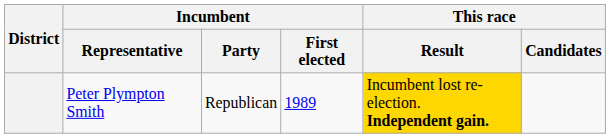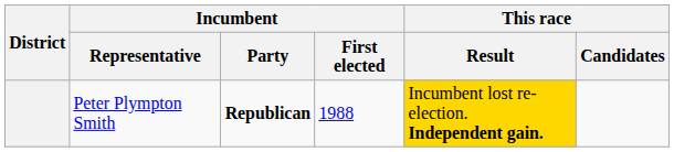Peter Plympton Smith | Incumbent / Party: normal -> bold
Peter Plympton Smith | Incumbent / First elected: 1989 -> 1988
